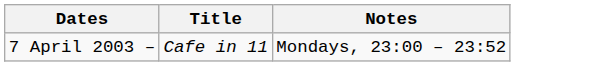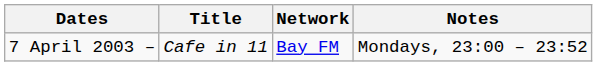+ column: Network | Bay FM
